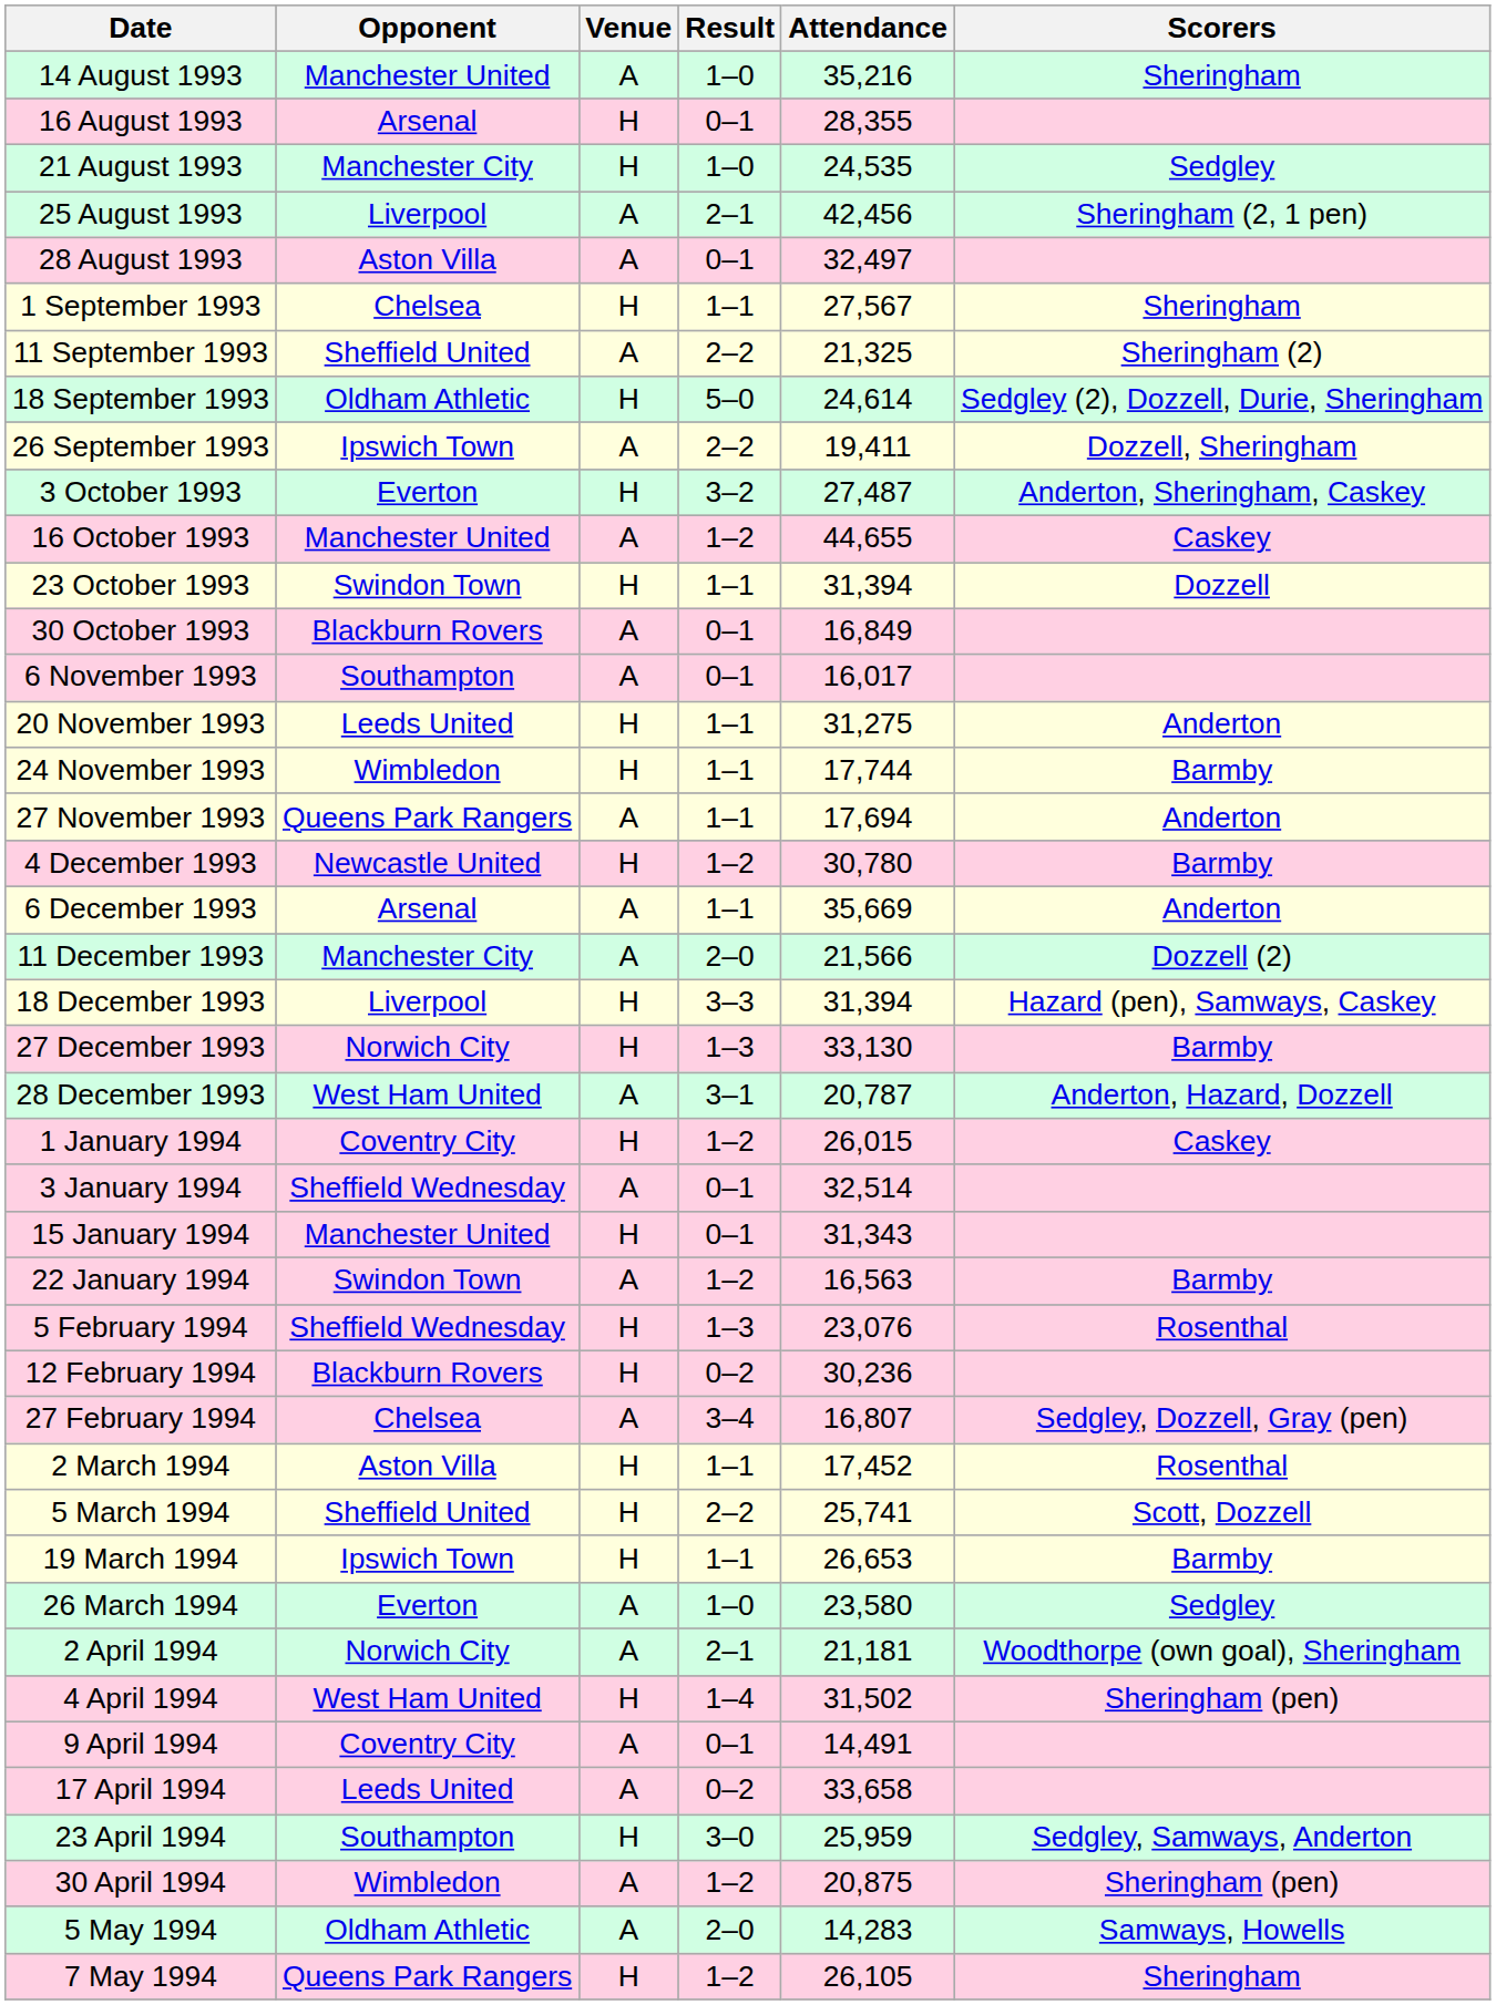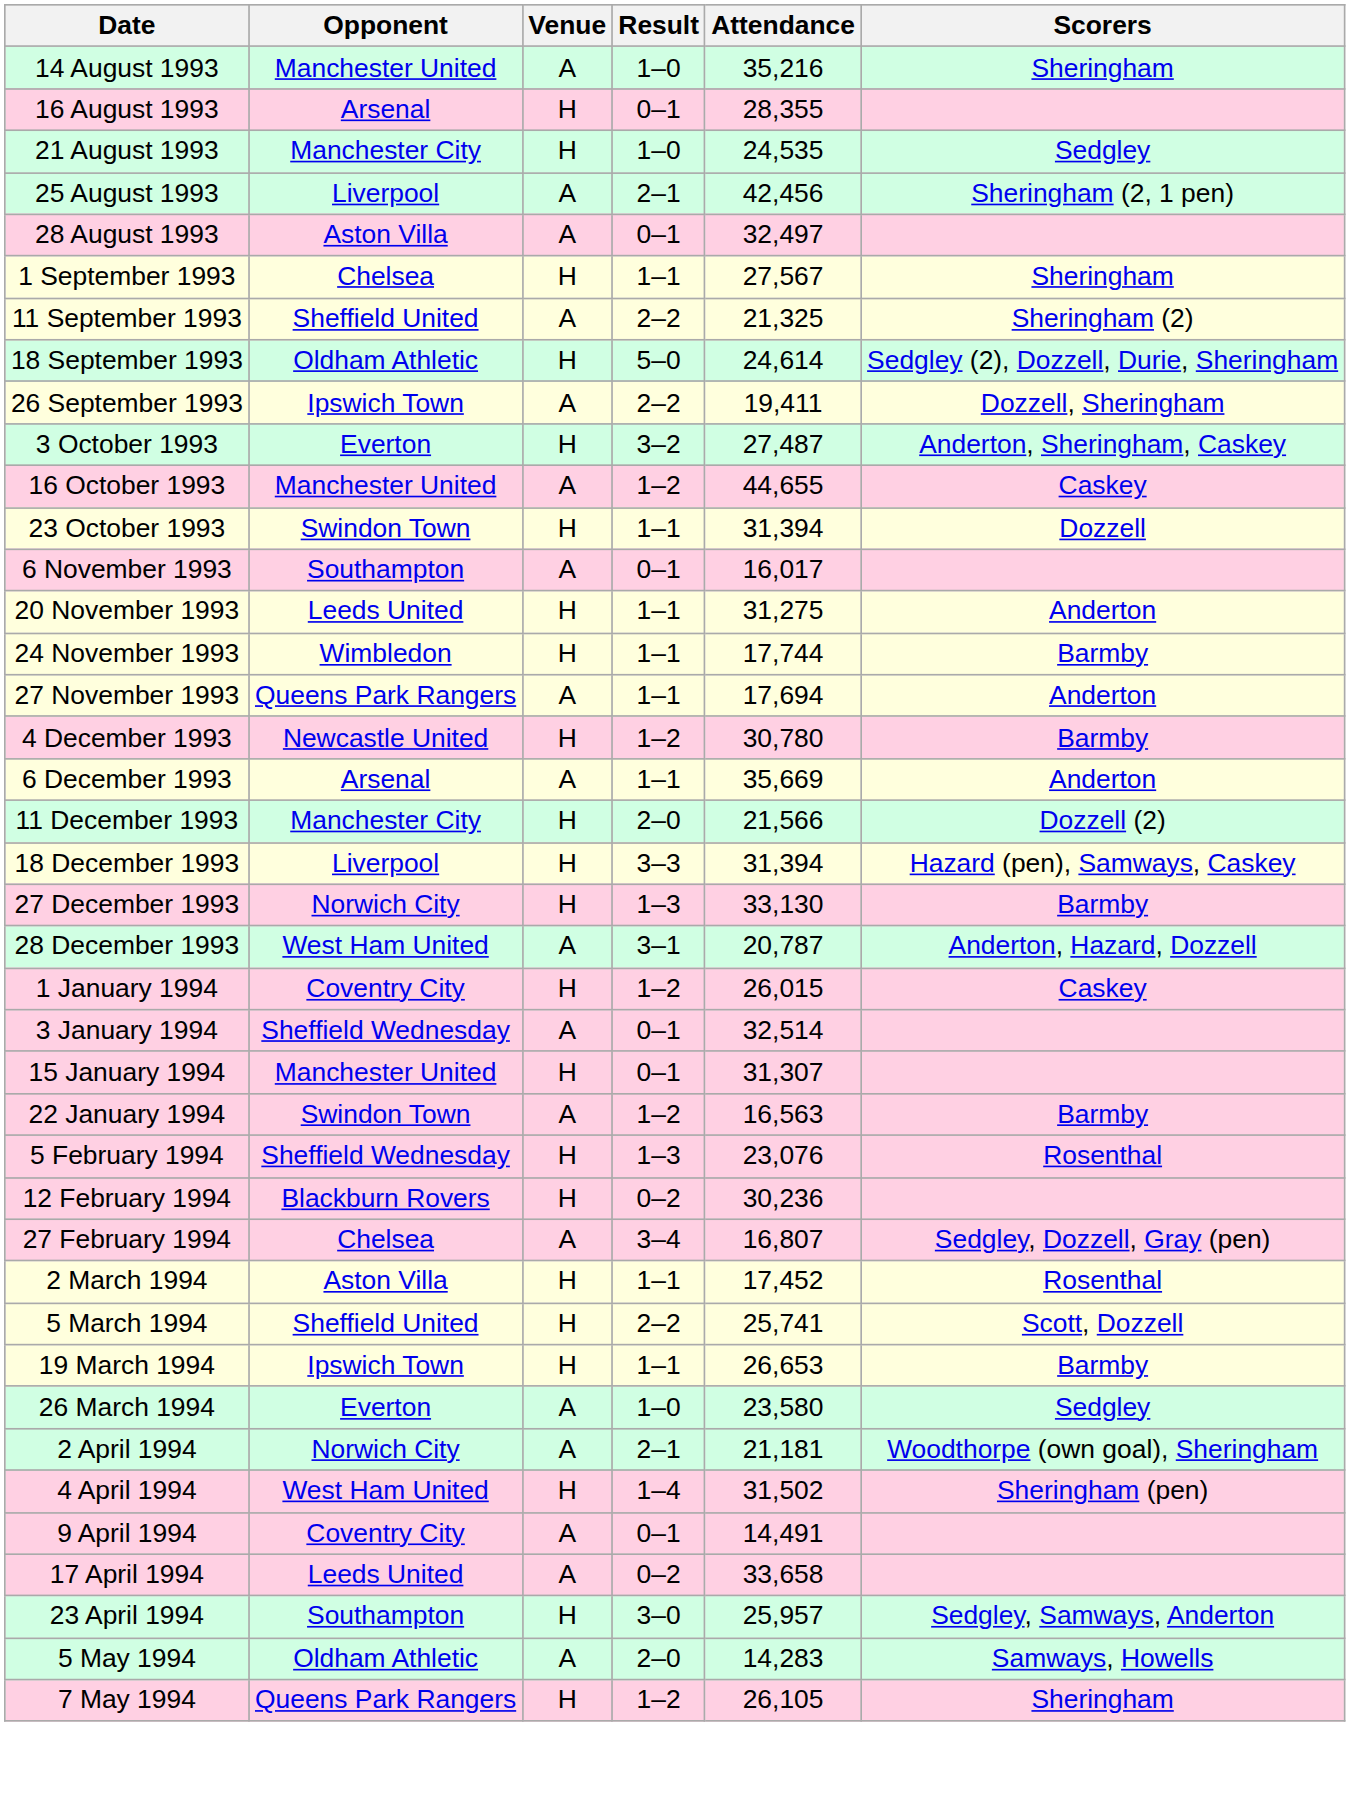- row: 30 October 1993 | Blackburn Rovers | A | 0–1 | 16,849
11 December 1993 | Venue: A -> H
15 January 1994 | Attendance: 31,343 -> 31,307
23 April 1994 | Attendance: 25,959 -> 25,957
- row: 30 April 1994 | Wimbledon | A | 1–2 | 20,875 | Sheringham (pen)
